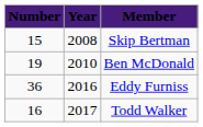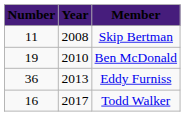Skip Bertman | Number: 15 -> 11
Eddy Furniss | Year: 2016 -> 2013
